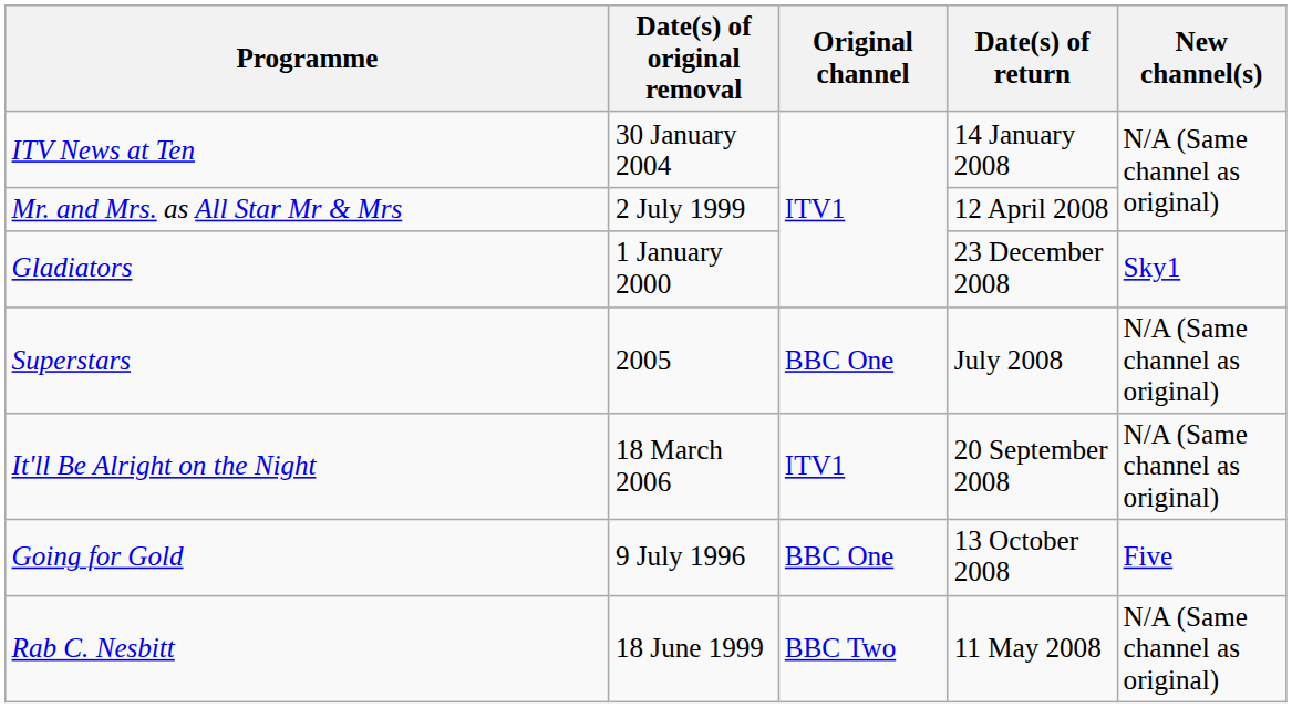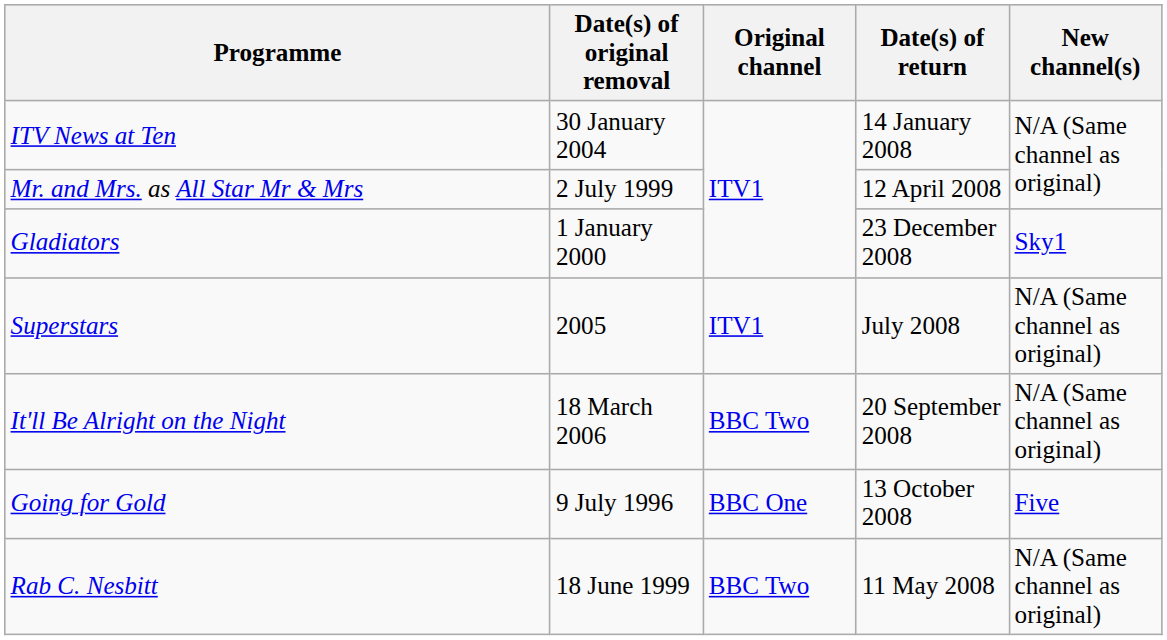Superstars | Original channel: BBC One -> ITV1
It'll Be Alright on the Night | Original channel: ITV1 -> BBC Two
